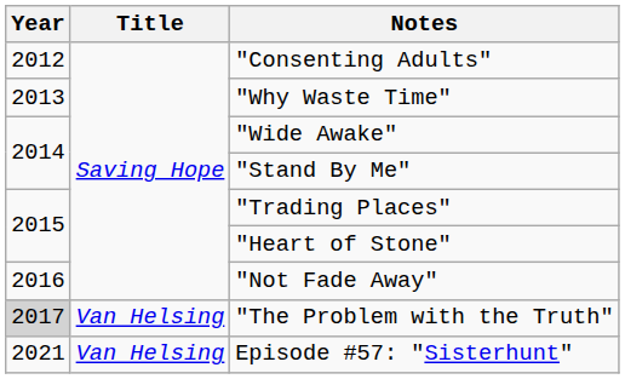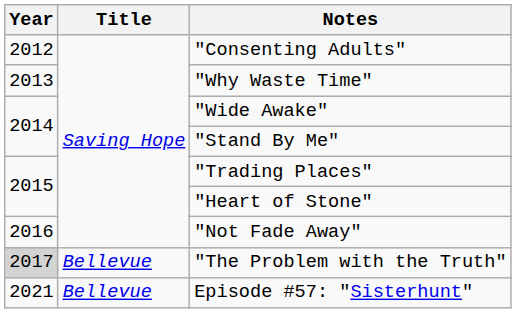"The Problem with the Truth" | Title: Van Helsing -> Bellevue
Episode #57: "Sisterhunt" | Title: Van Helsing -> Bellevue
